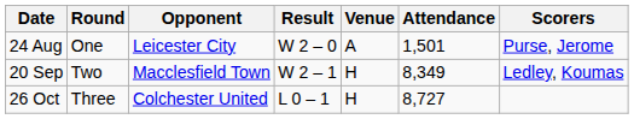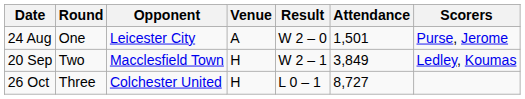columns swapped: Venue <-> Result
20 Sep | Attendance: 8,349 -> 3,849
